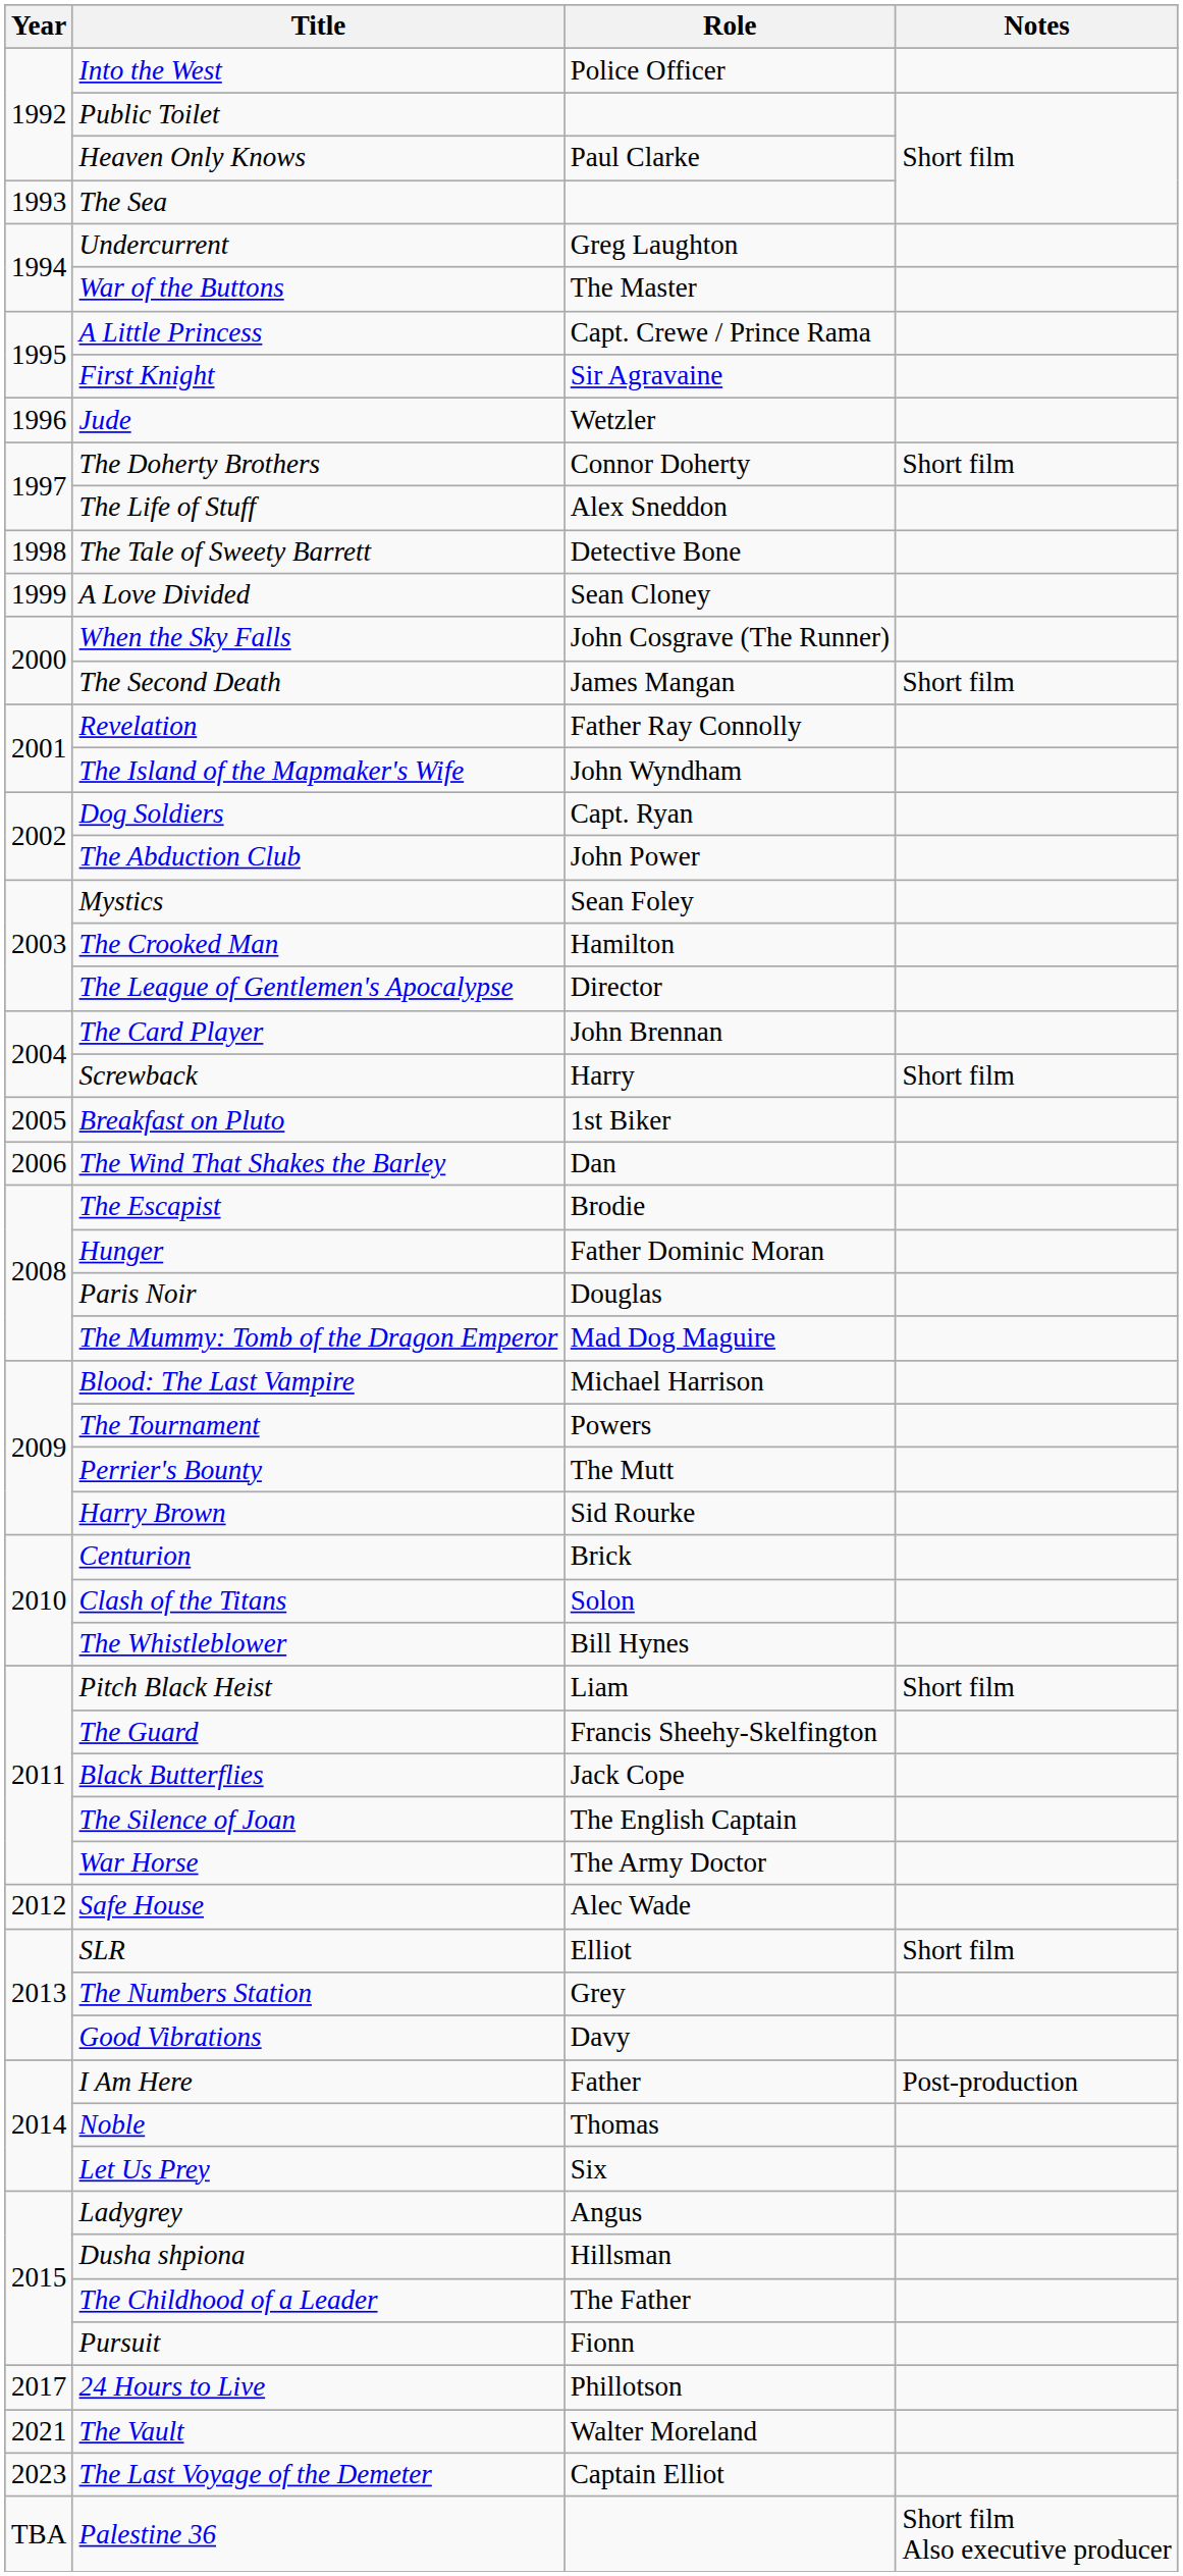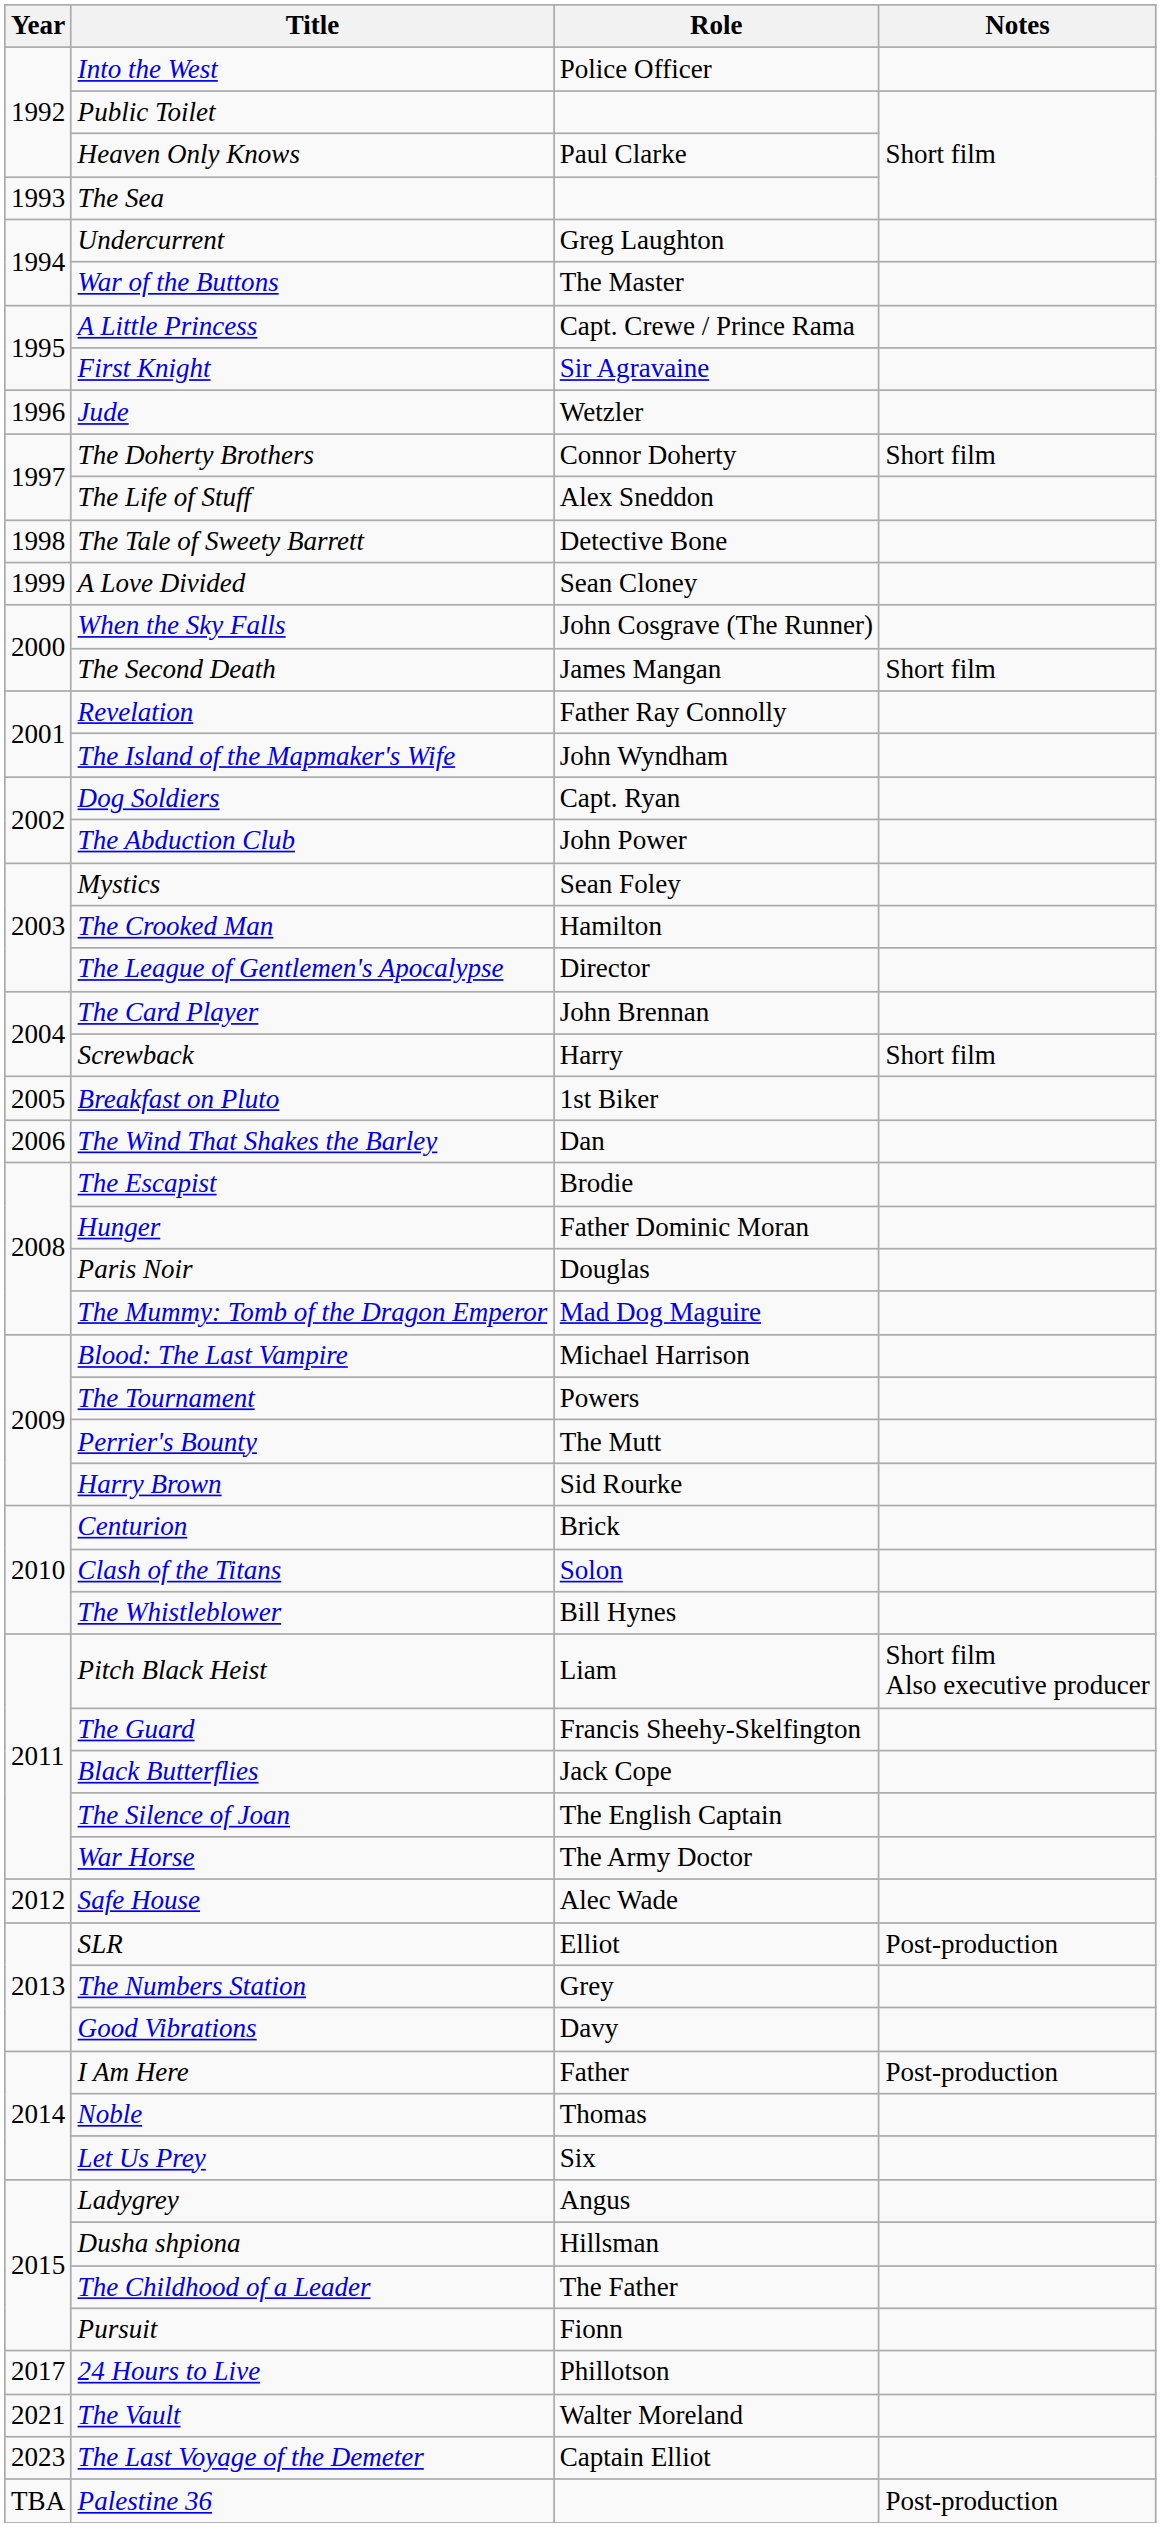Pitch Black Heist | Notes: Short film -> Short film Also executive producer
SLR | Notes: Short film -> Post-production
Palestine 36 | Notes: Short film Also executive producer -> Post-production
